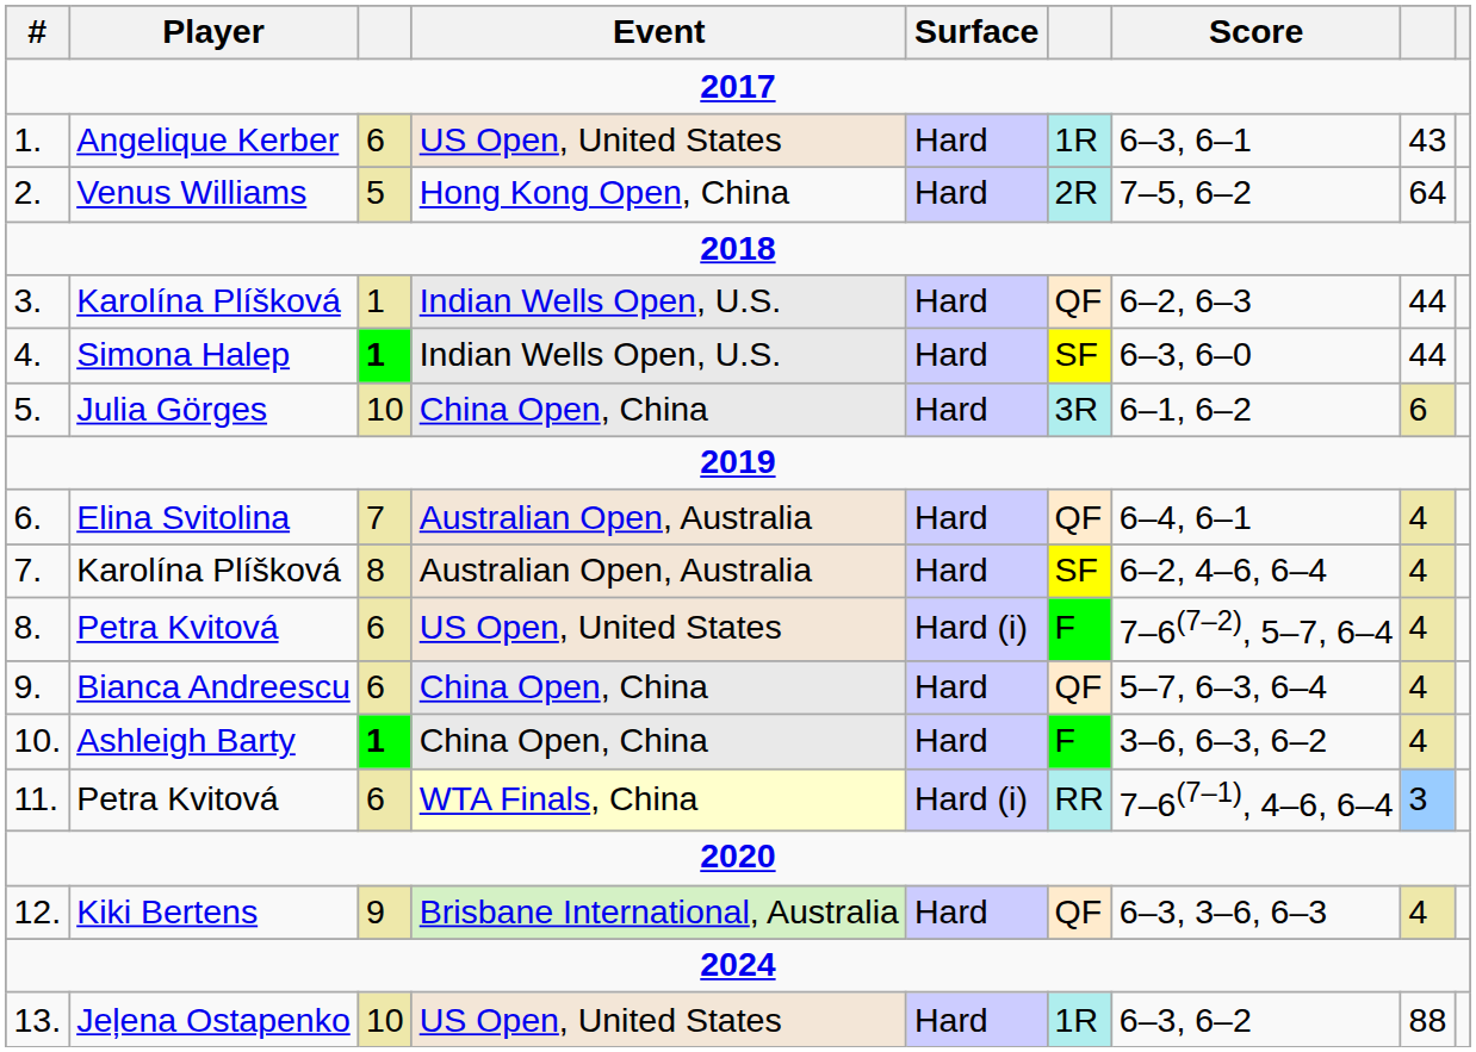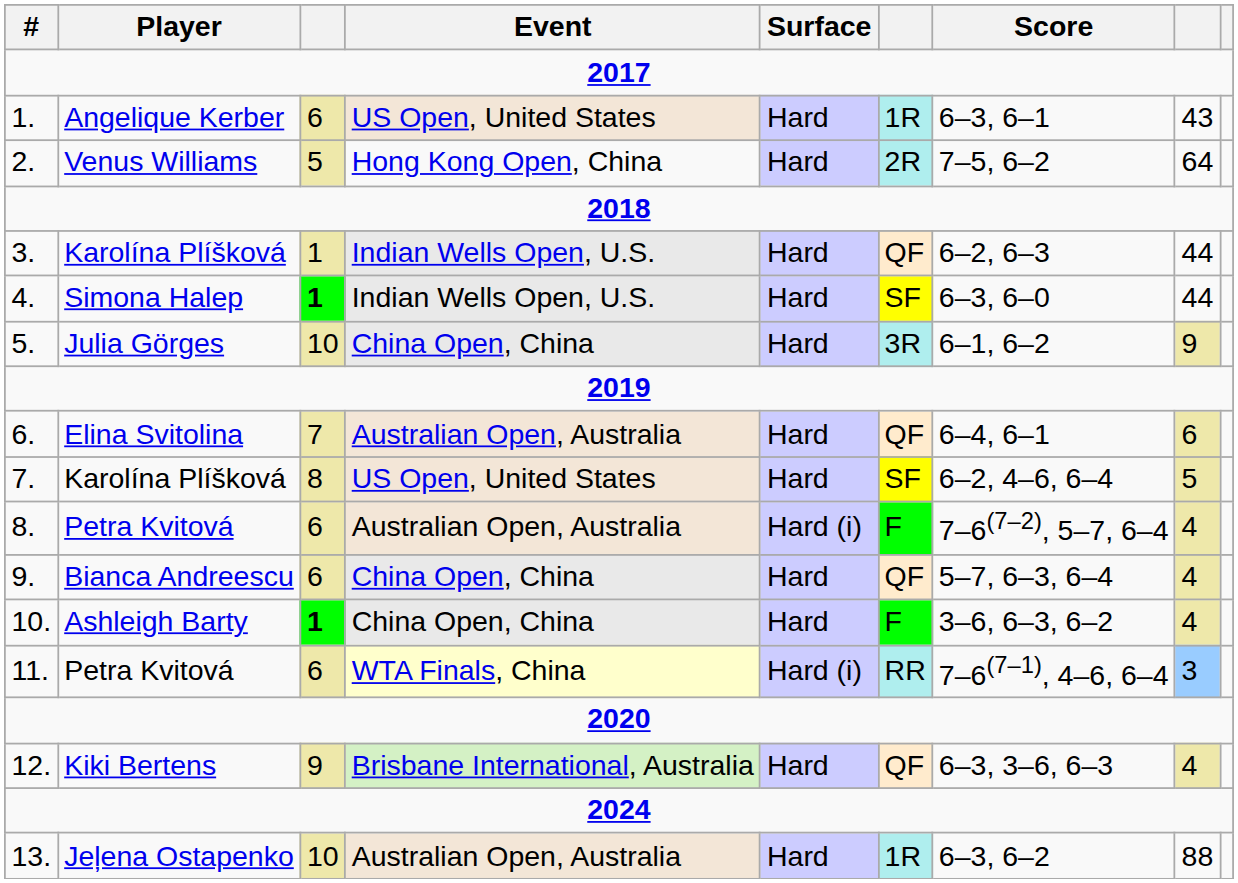5. | column 8: 6 -> 9
6. | column 8: 4 -> 6
7. | Event: Australian Open, Australia -> US Open, United States
7. | column 8: 4 -> 5
8. | Event: US Open, United States -> Australian Open, Australia
13. | Event: US Open, United States -> Australian Open, Australia
